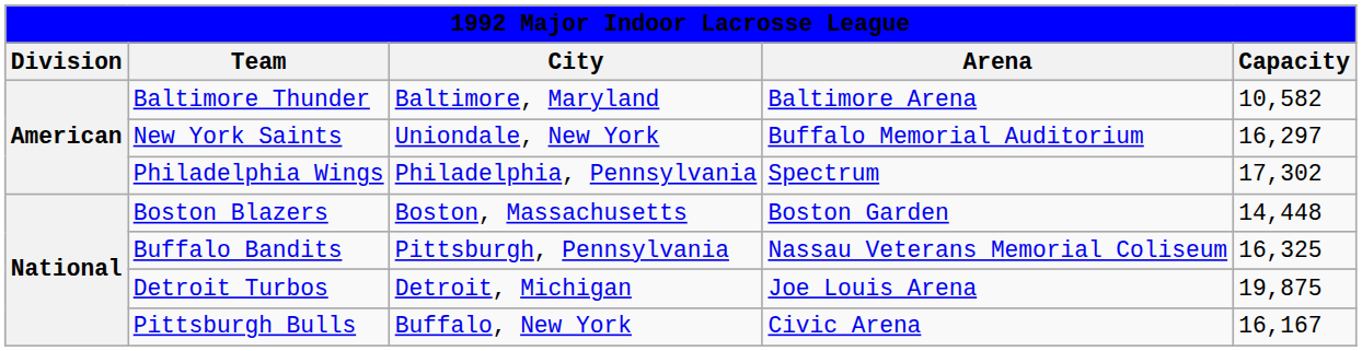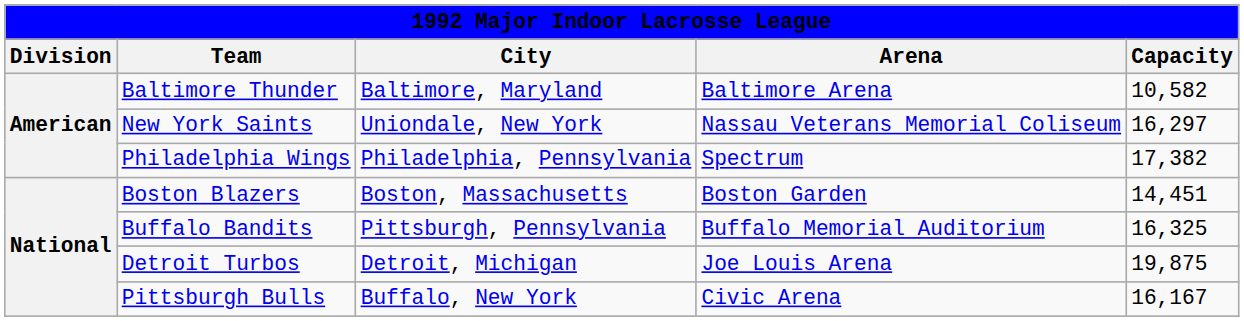New York Saints | Arena: Buffalo Memorial Auditorium -> Nassau Veterans Memorial Coliseum
Philadelphia Wings | Capacity: 17,302 -> 17,382
Boston Blazers | Capacity: 14,448 -> 14,451
Buffalo Bandits | Arena: Nassau Veterans Memorial Coliseum -> Buffalo Memorial Auditorium
